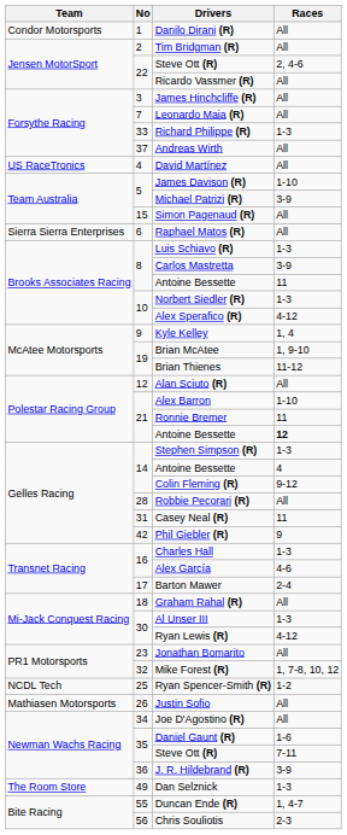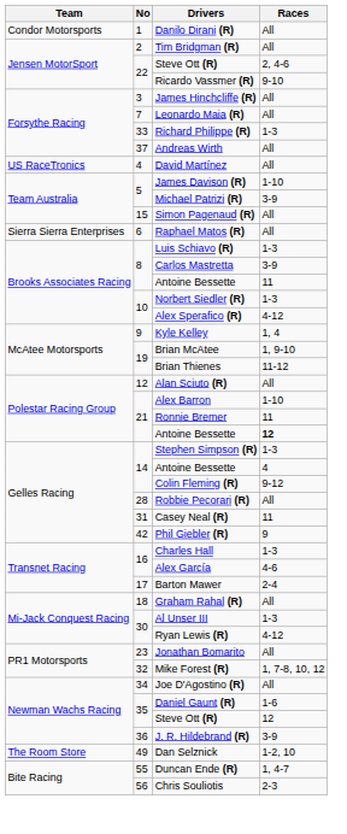Ricardo Vassmer (R) | Races: All -> 9-10
- row: NCDL Tech | 25 | Ryan Spencer-Smith (R) | 1-2
- row: Mathiasen Motorsports | 26 | Justin Sofio | All
35 / Steve Ott (R) | Races: 7-11 -> 12
Dan Selznick | Races: 1-3 -> 1-2, 10
